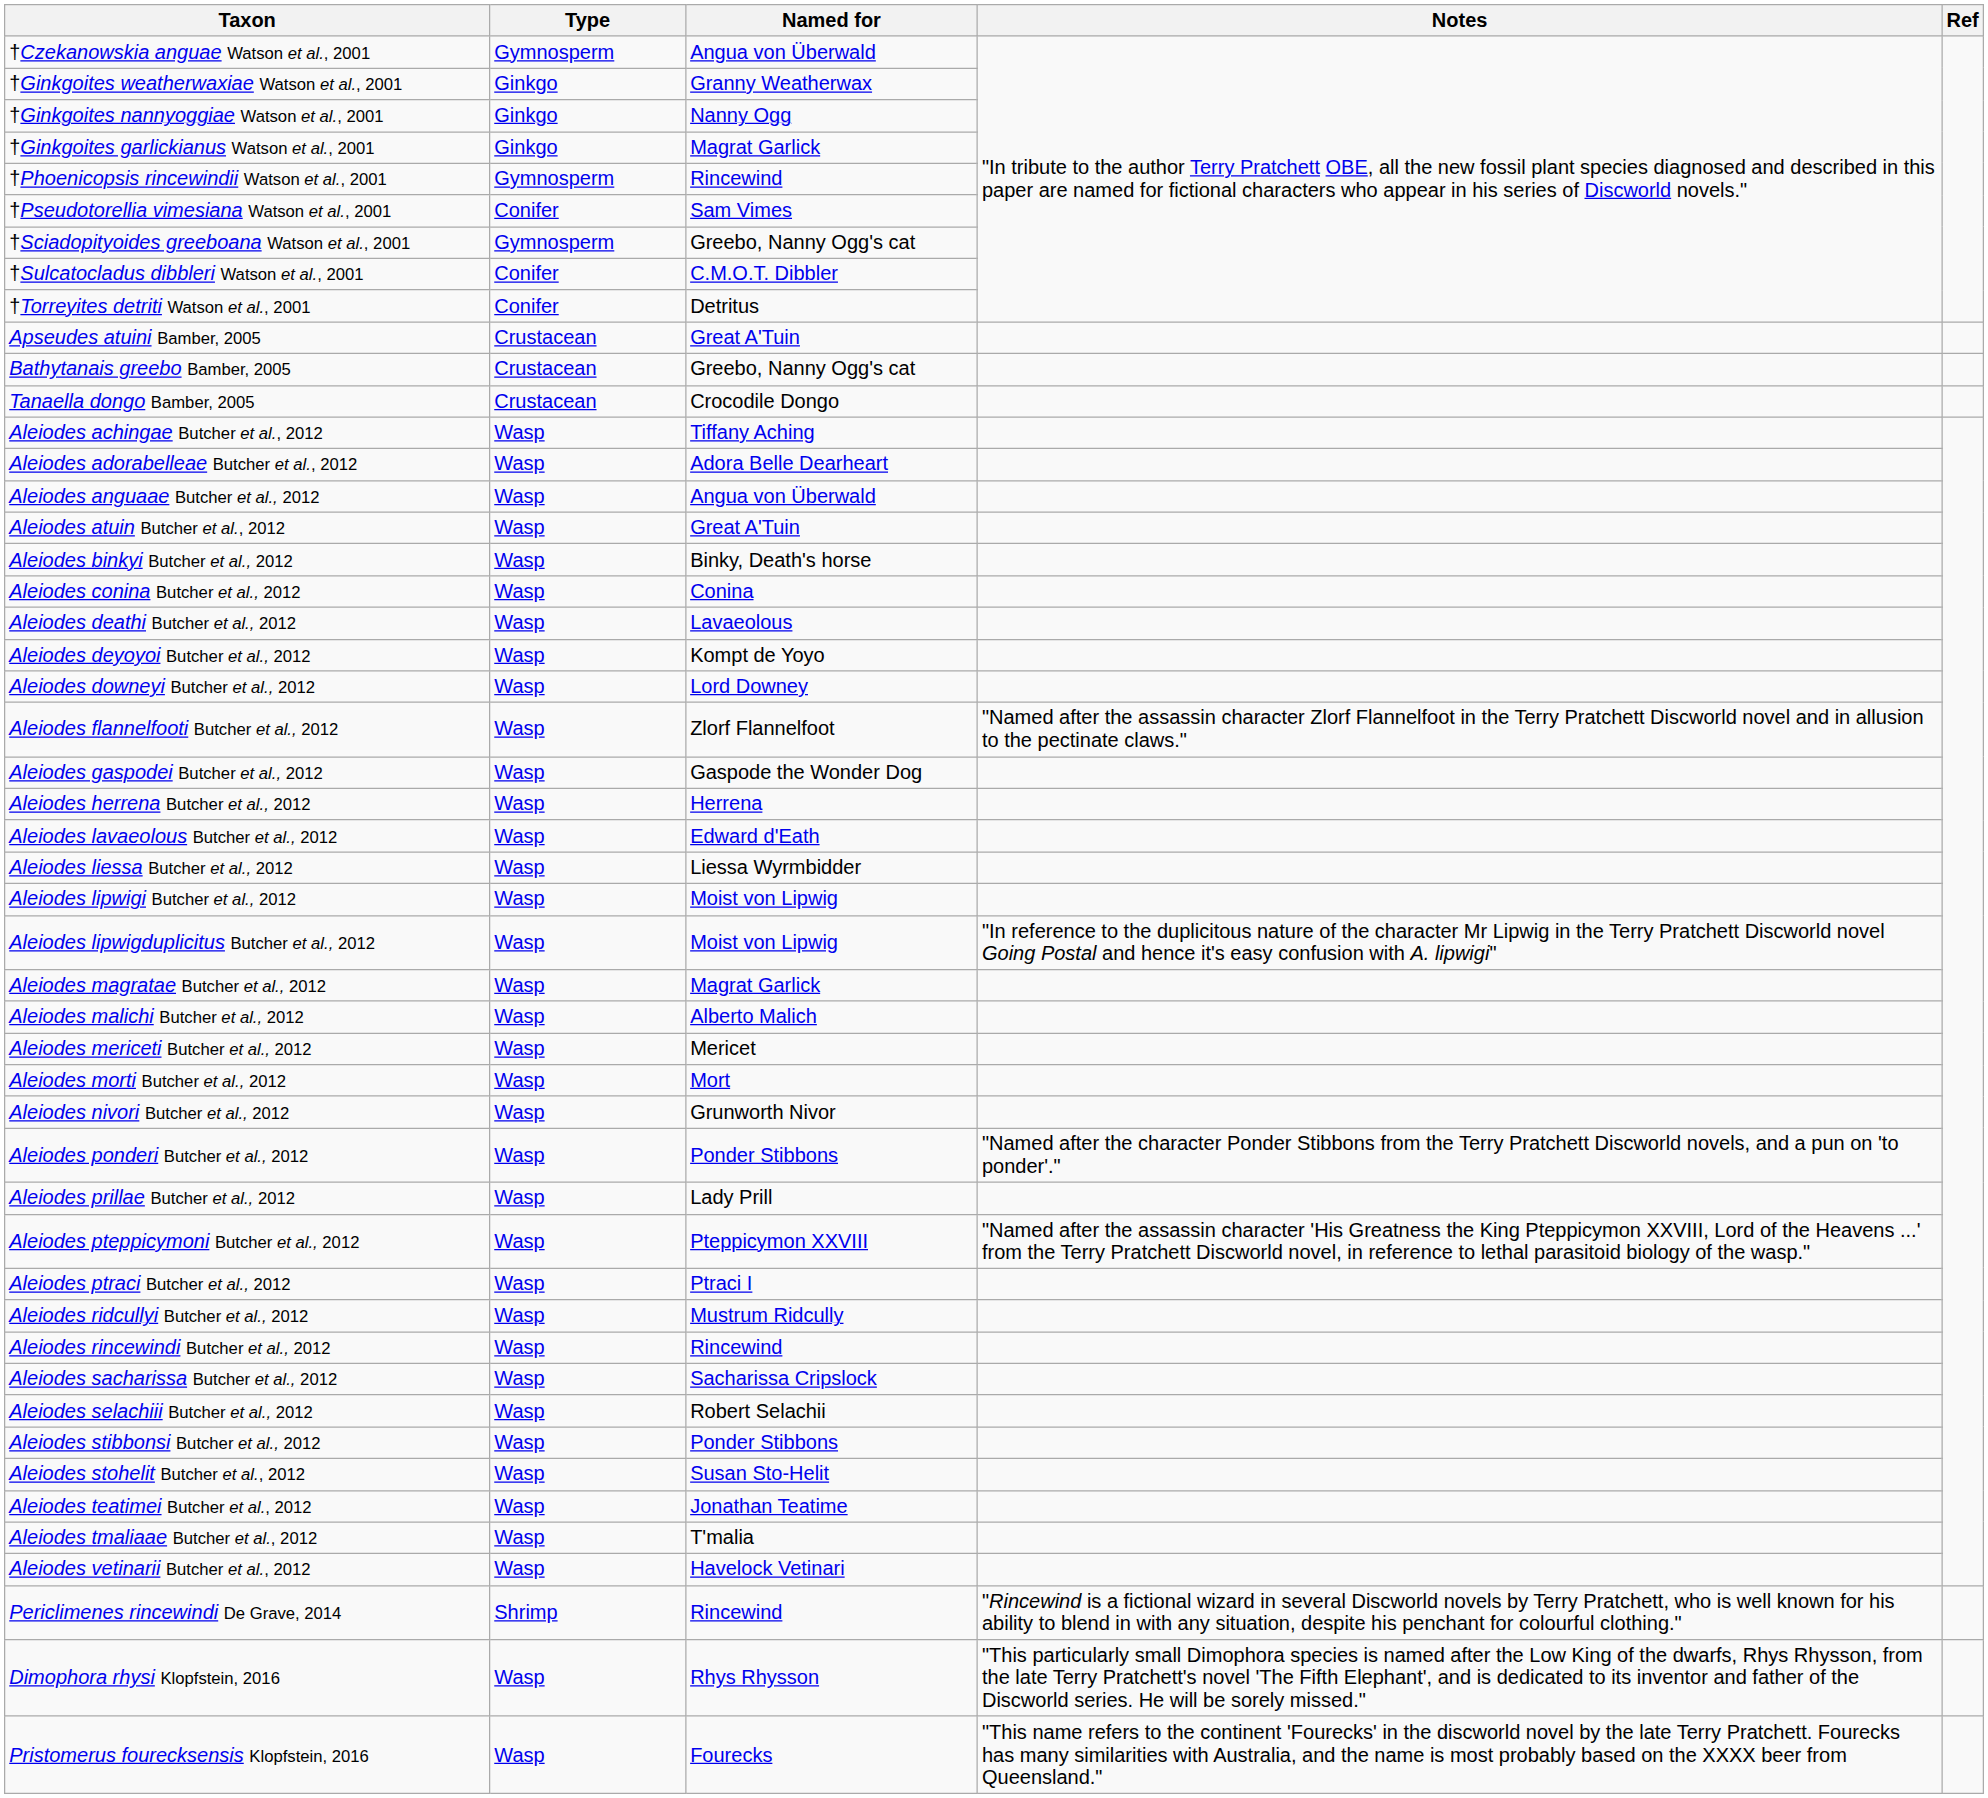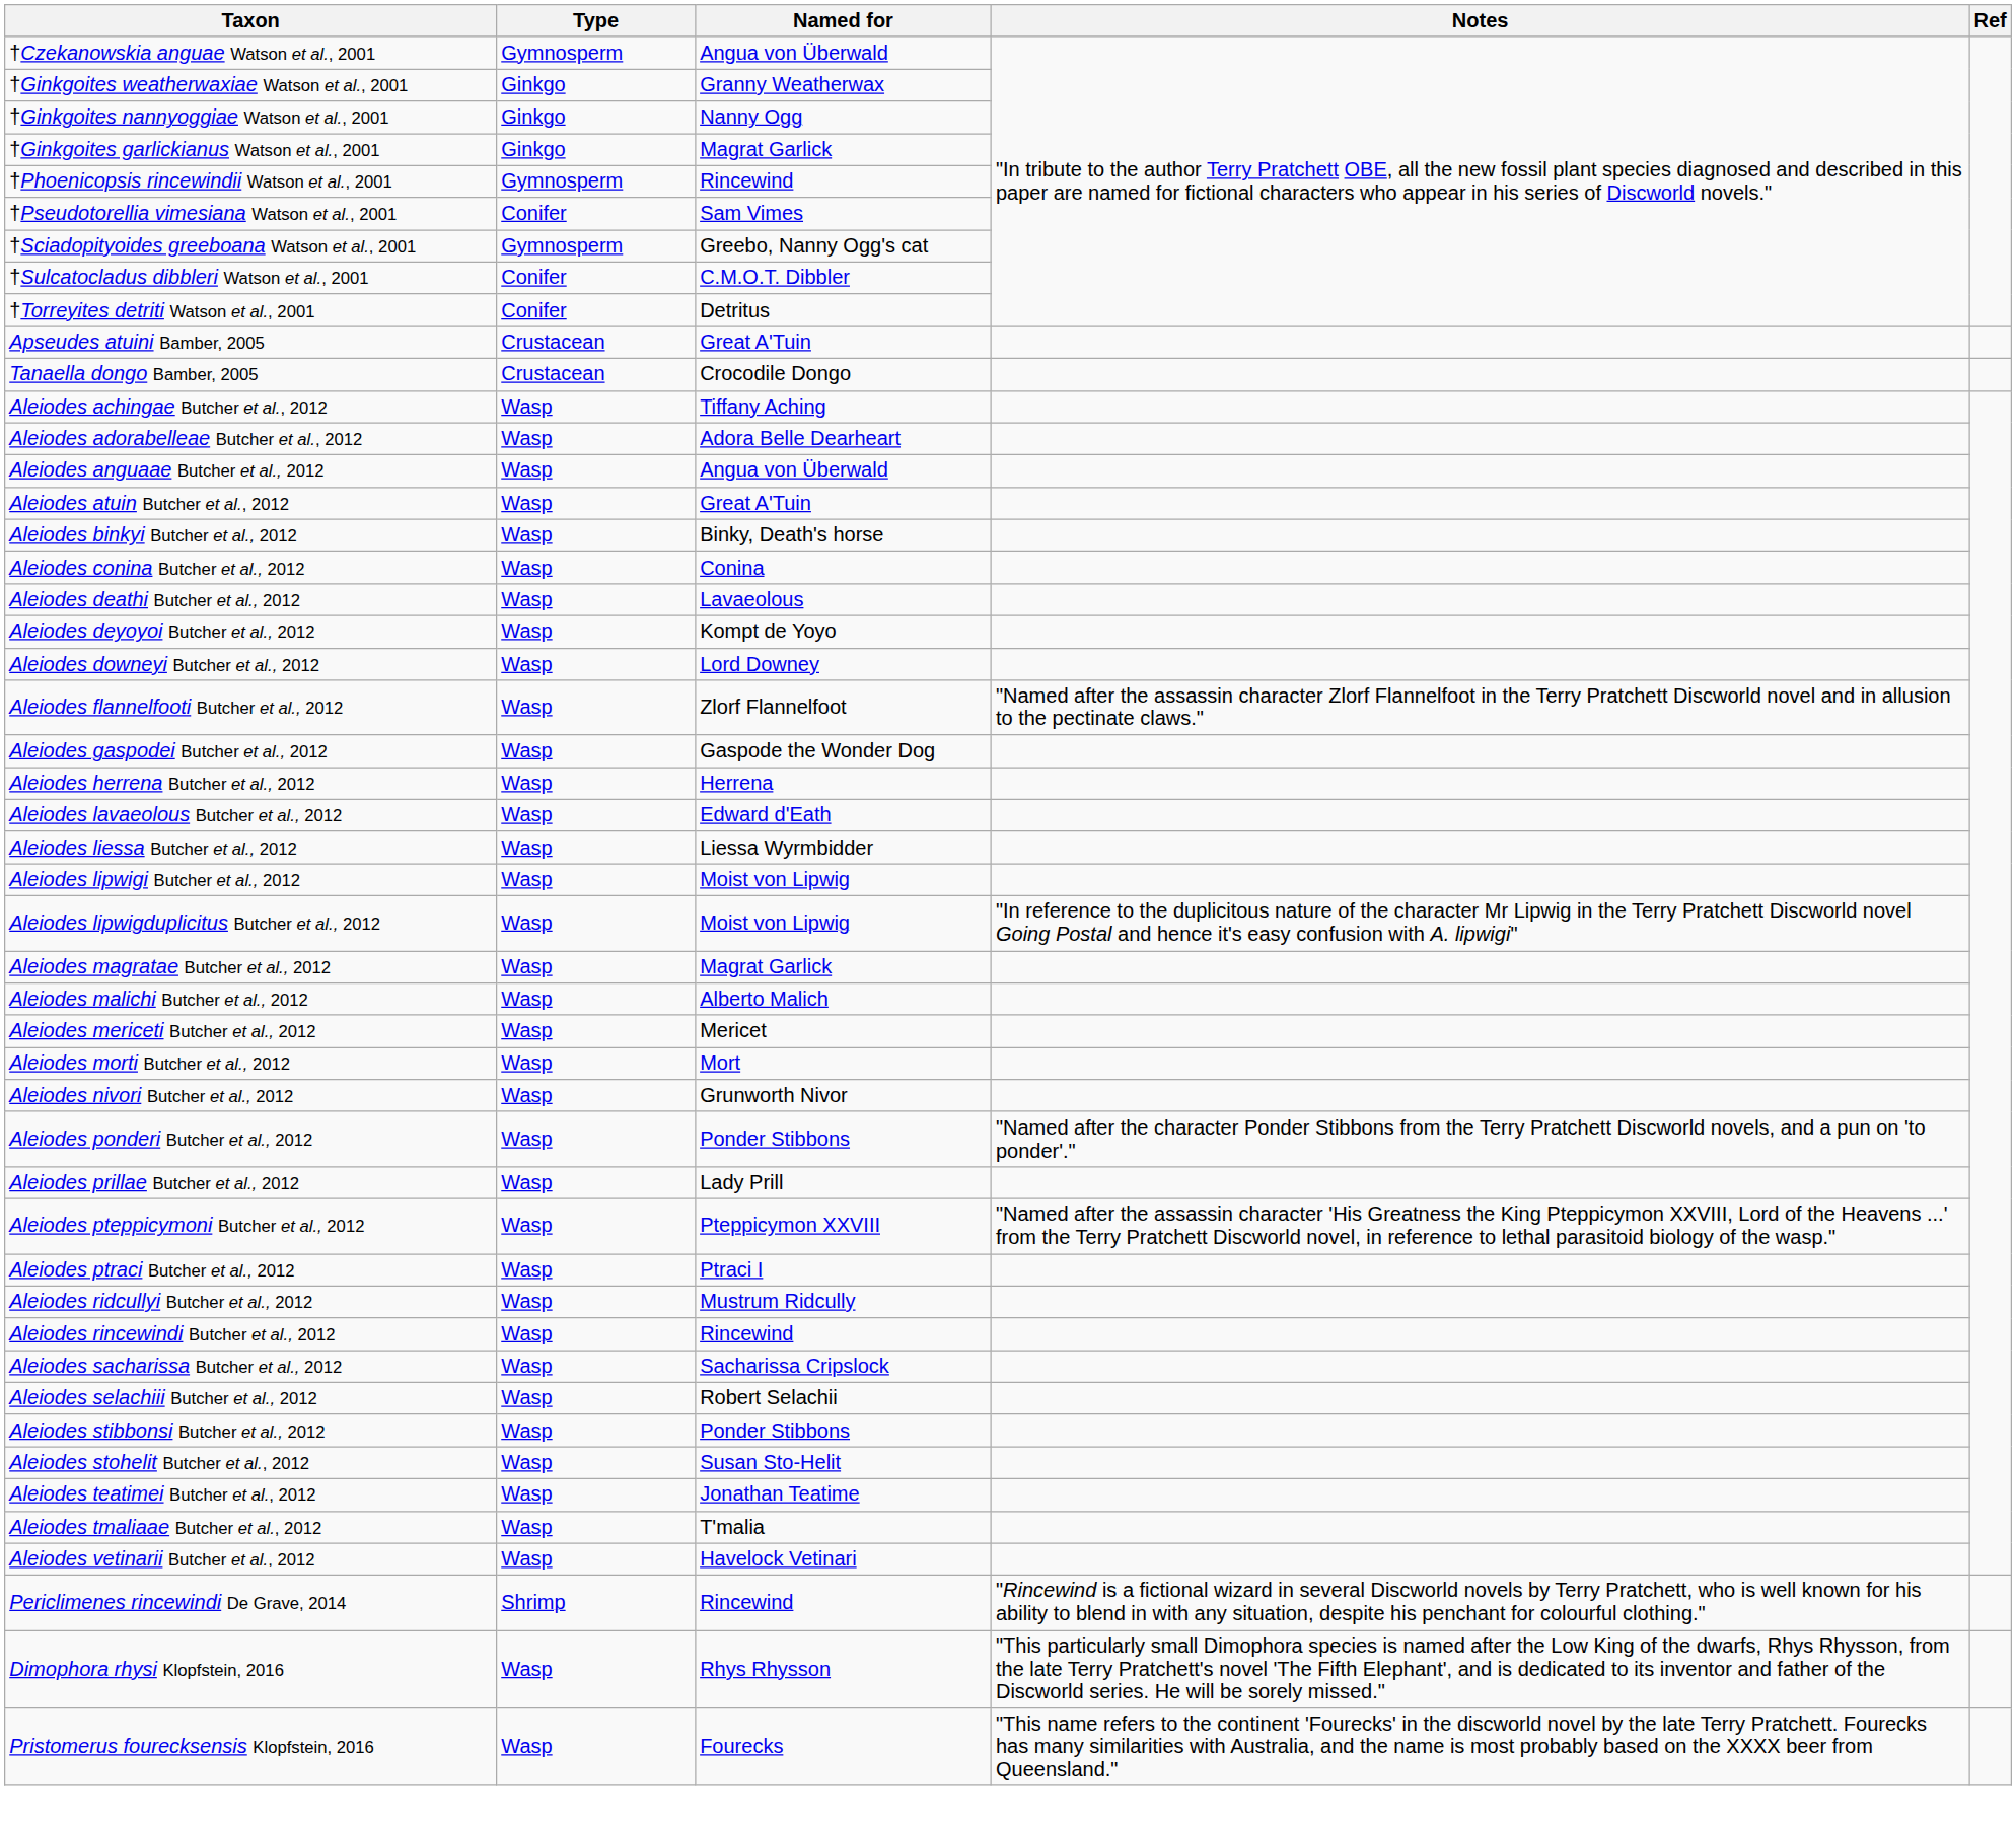- row: Bathytanais greebo Bamber, 2005 | Crustacean | Greebo, Nanny Ogg's cat
